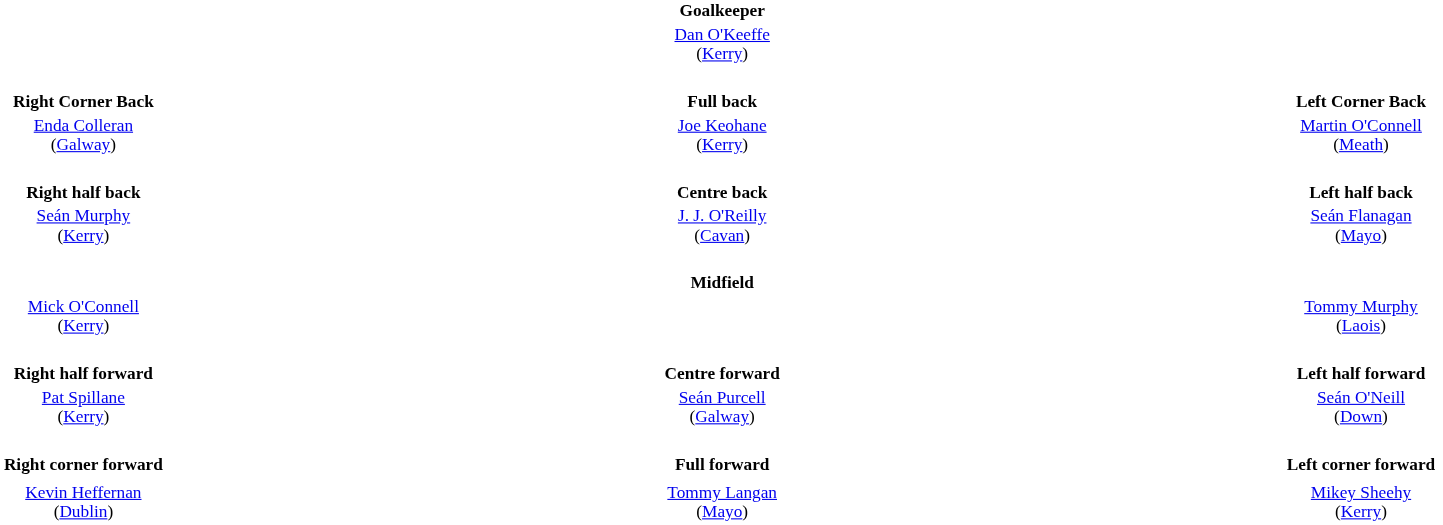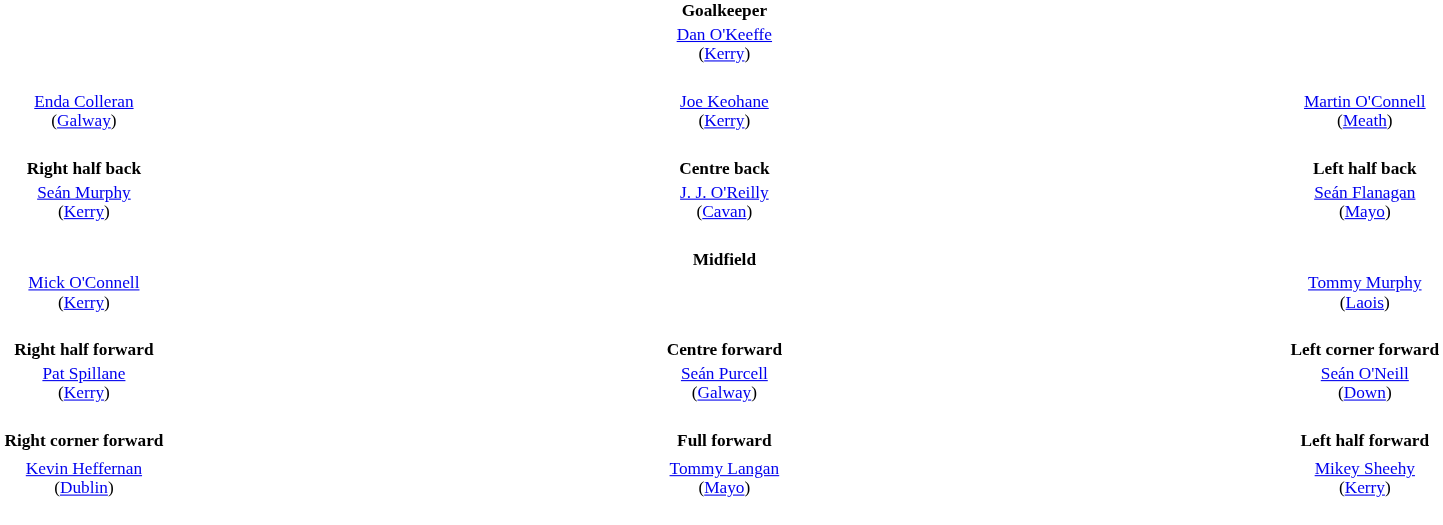- row: Right Corner Back | Full back | Left Corner Back
Centre forward | column 3: Left half forward -> Left corner forward
Full forward | column 3: Left corner forward -> Left half forward
